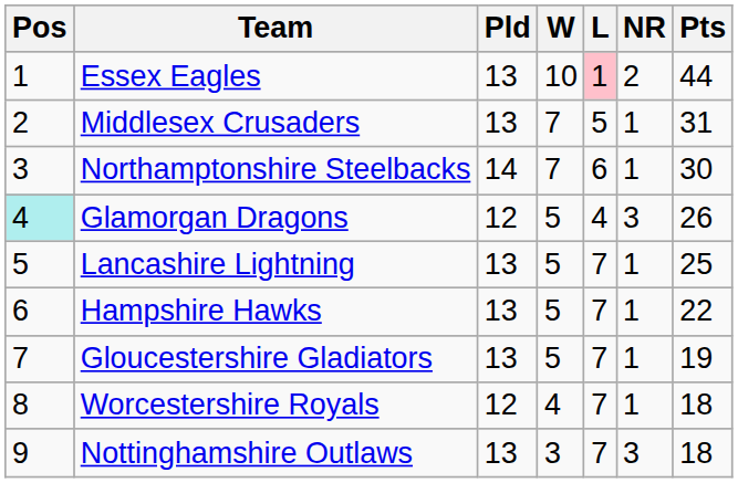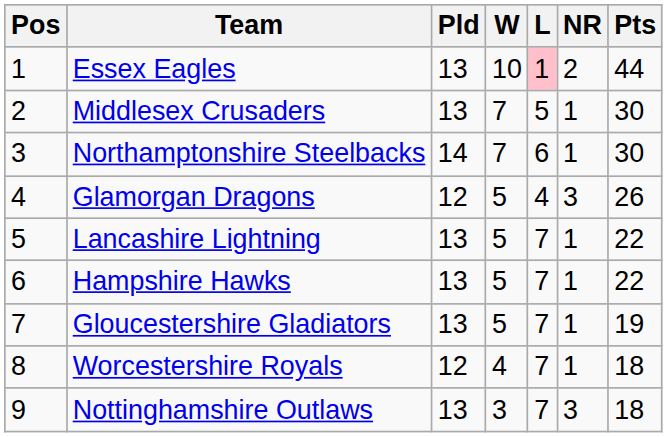Middlesex Crusaders | Pts: 31 -> 30
Glamorgan Dragons | Pos: paleturquoise background -> no background
Lancashire Lightning | Pts: 25 -> 22
